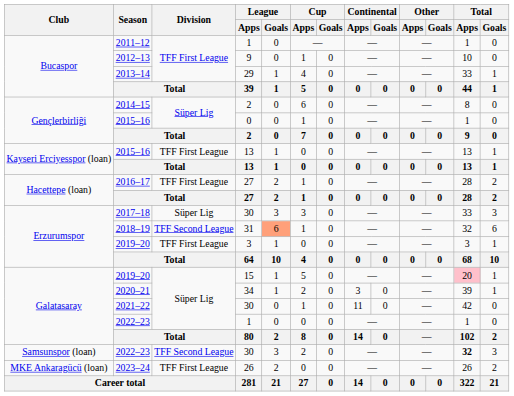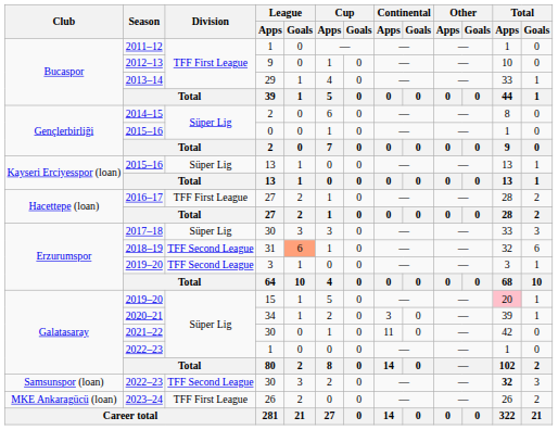2015–16 / 13 | Division: TFF First League -> Süper Lig
2019–20 / 3 | Division: TFF First League -> TFF Second League
